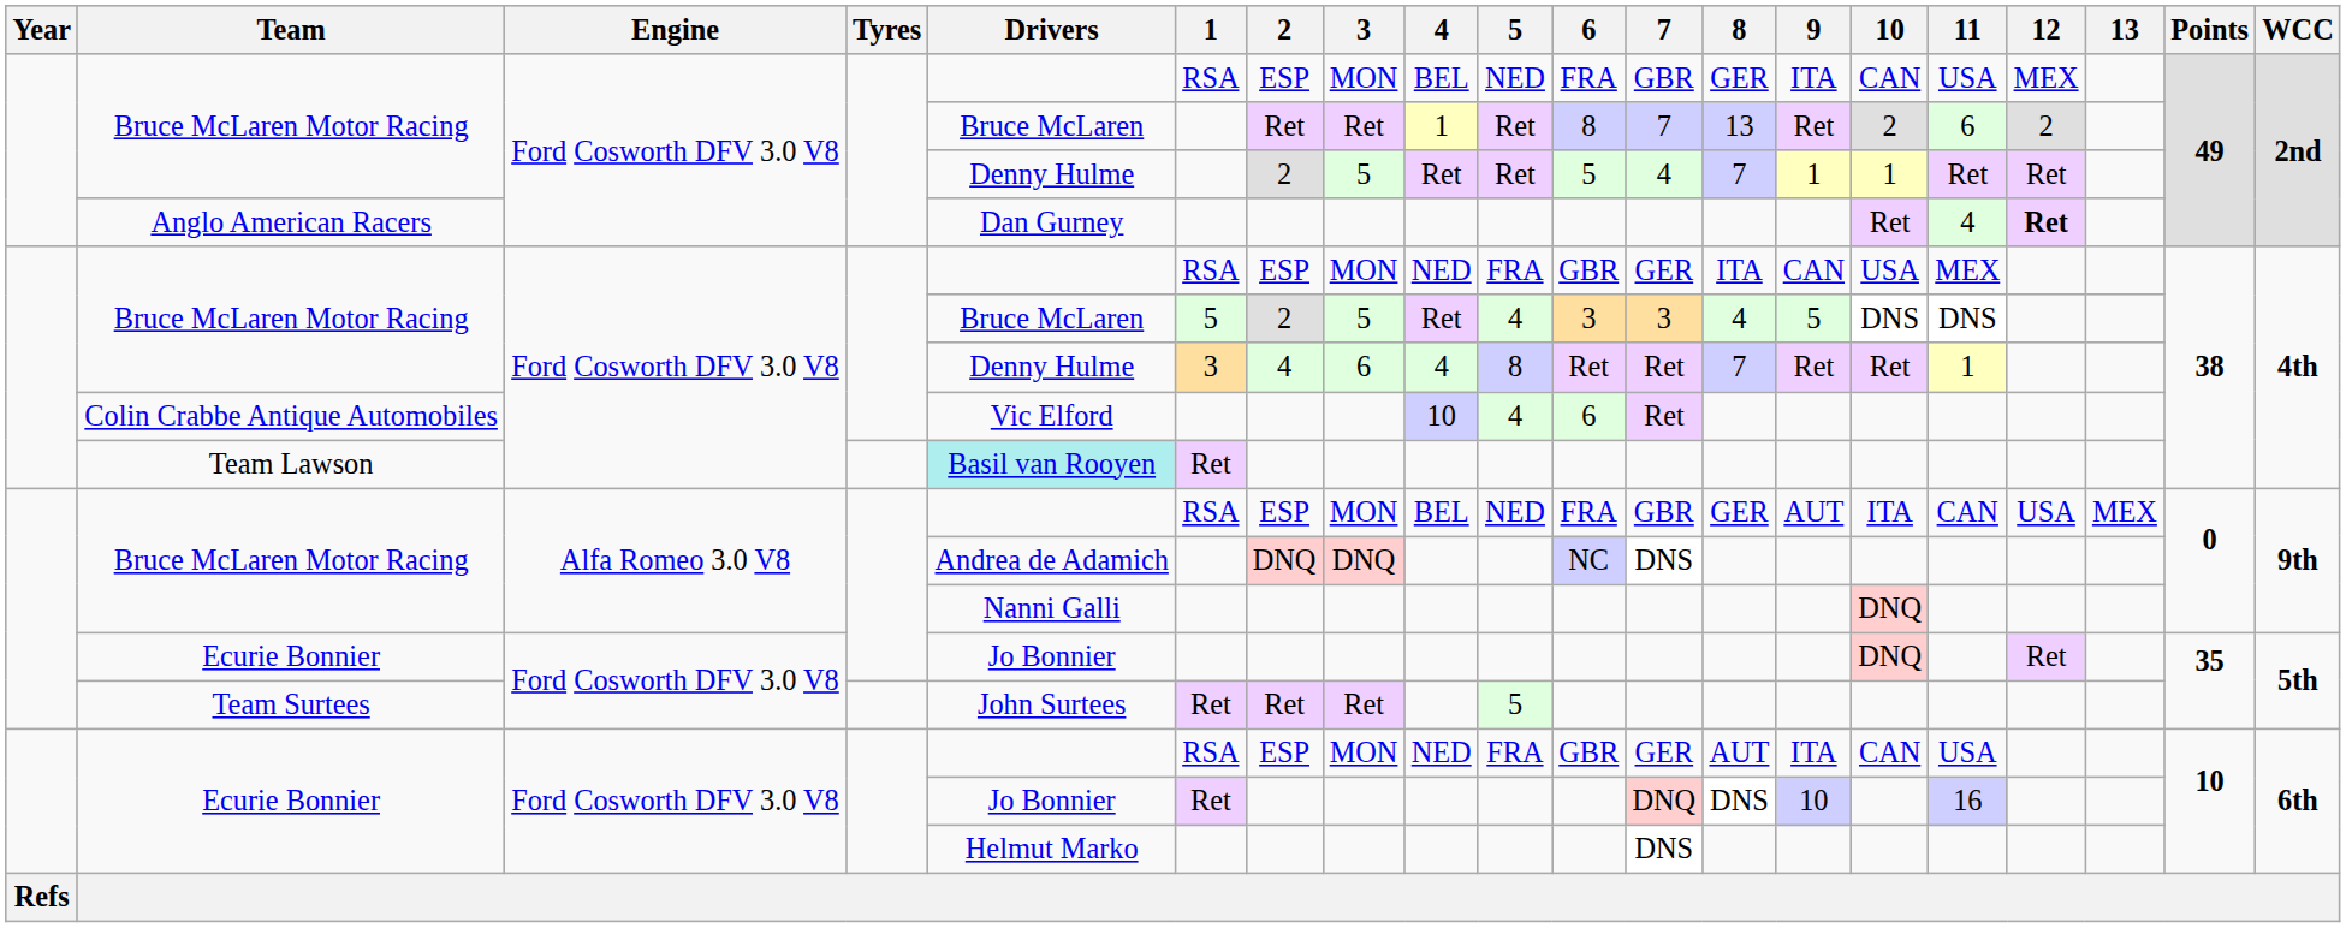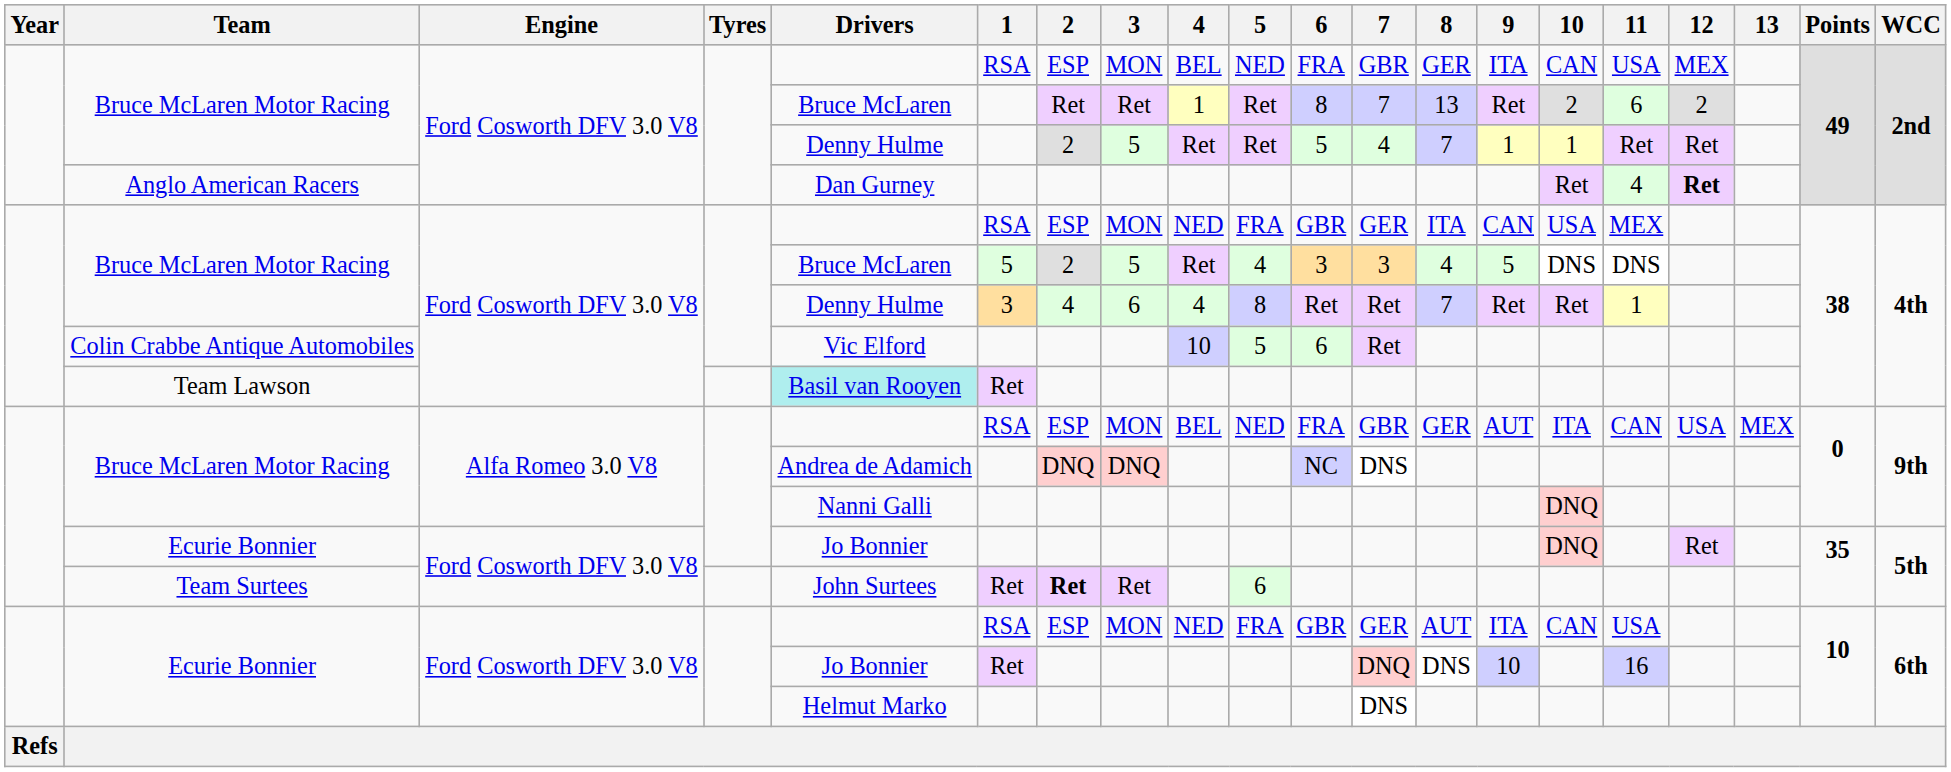Colin Crabbe Antique Automobiles | 5: 4 -> 5
Team Surtees | 2: normal -> bold
Team Surtees | 5: 5 -> 6
